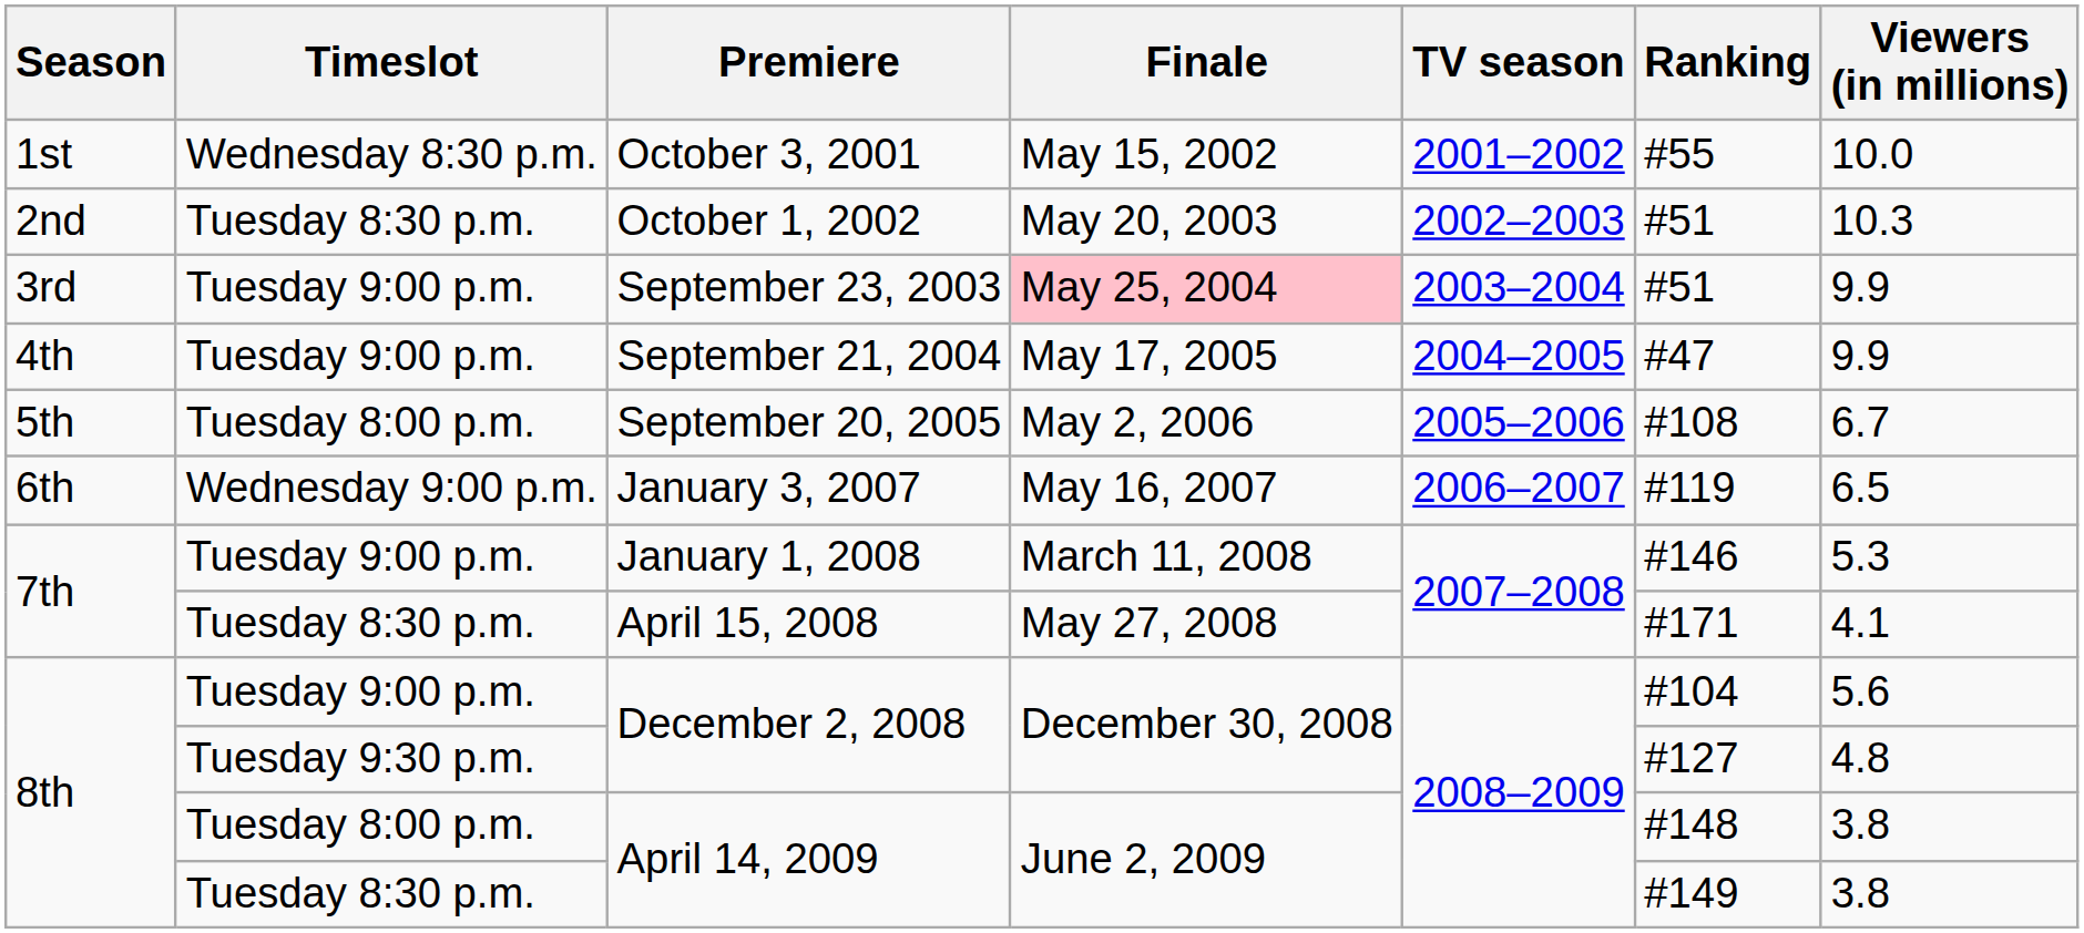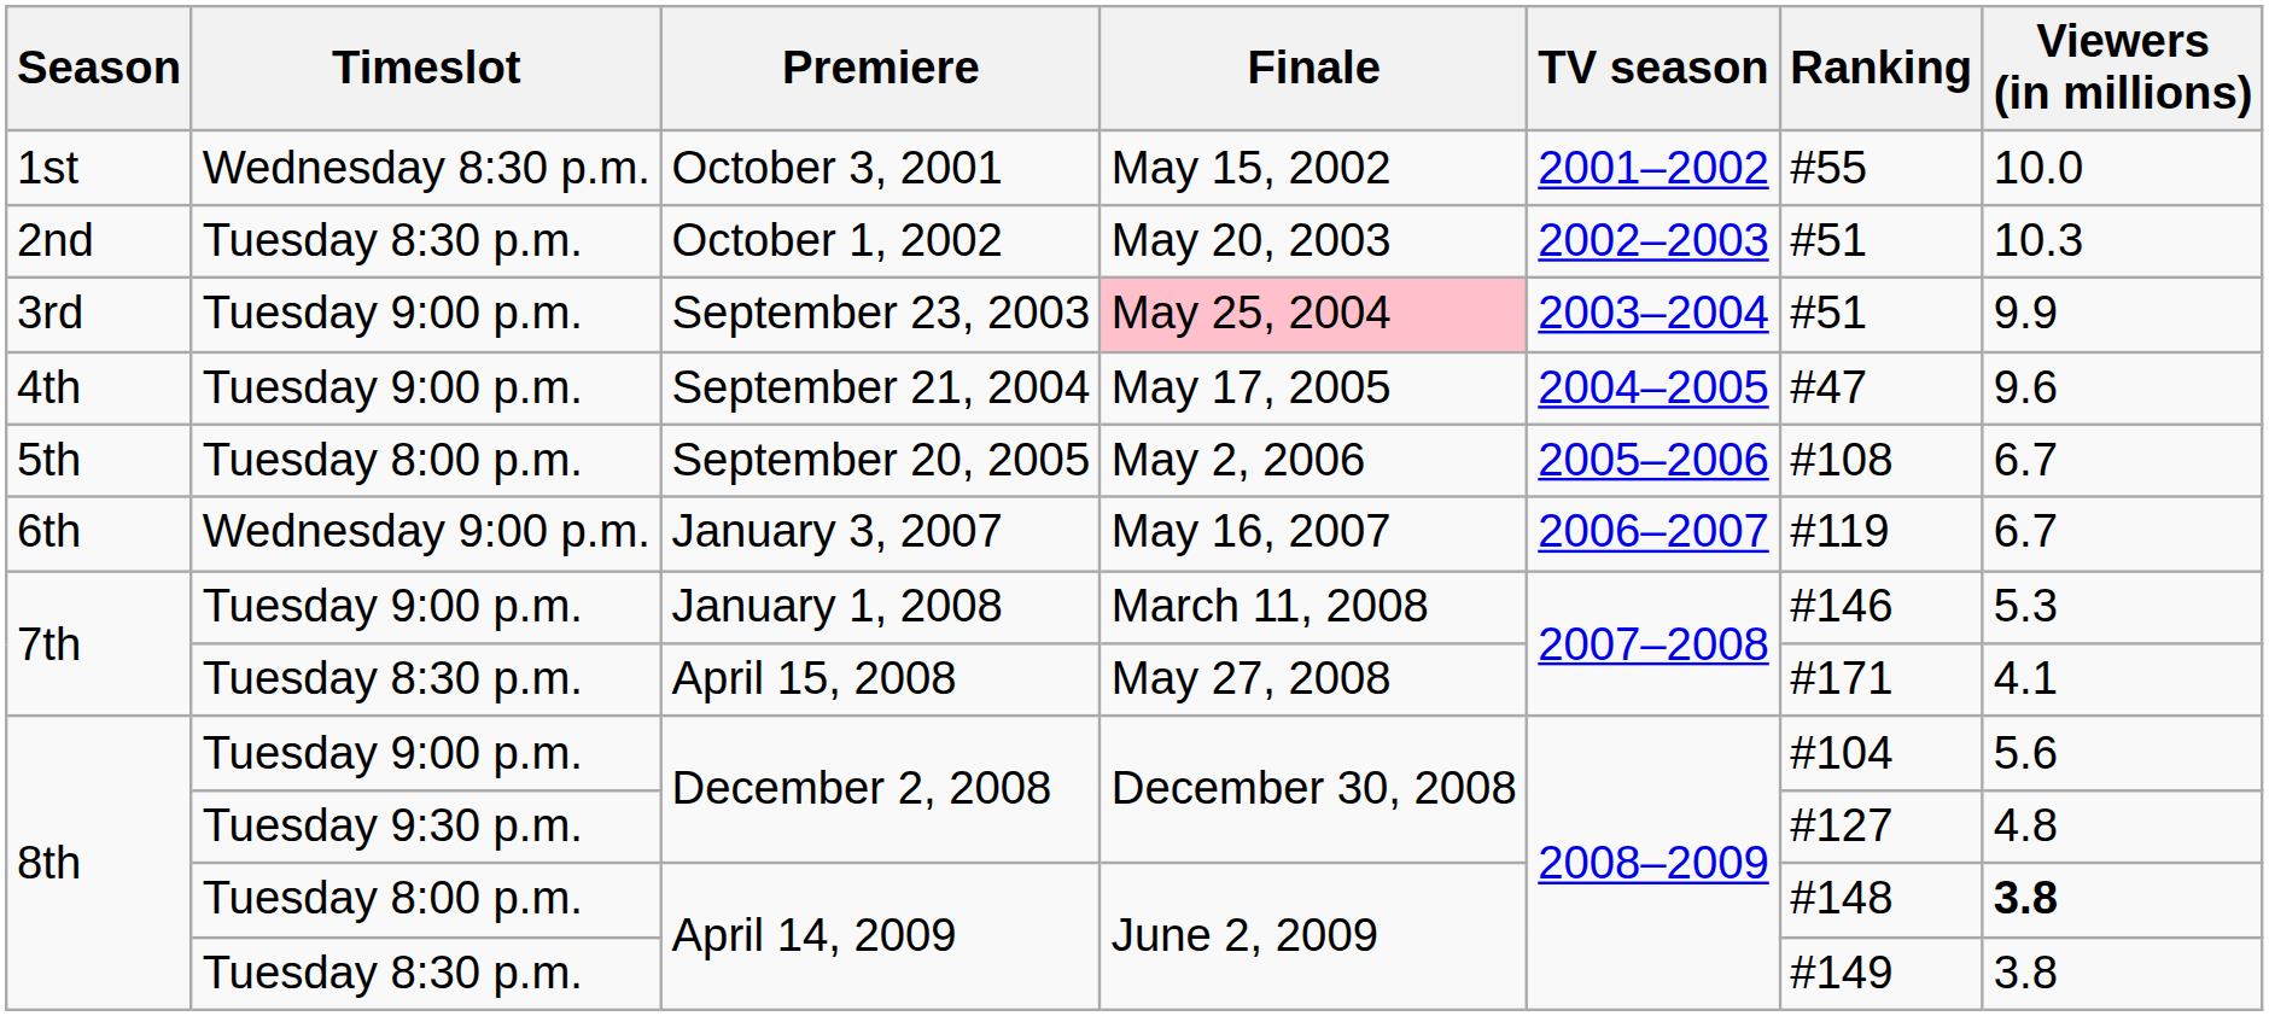September 21, 2004 | Viewers (in millions): 9.9 -> 9.6
January 3, 2007 | Viewers (in millions): 6.5 -> 6.7
Tuesday 8:00 p.m. / April 14, 2009 | Viewers (in millions): normal -> bold
